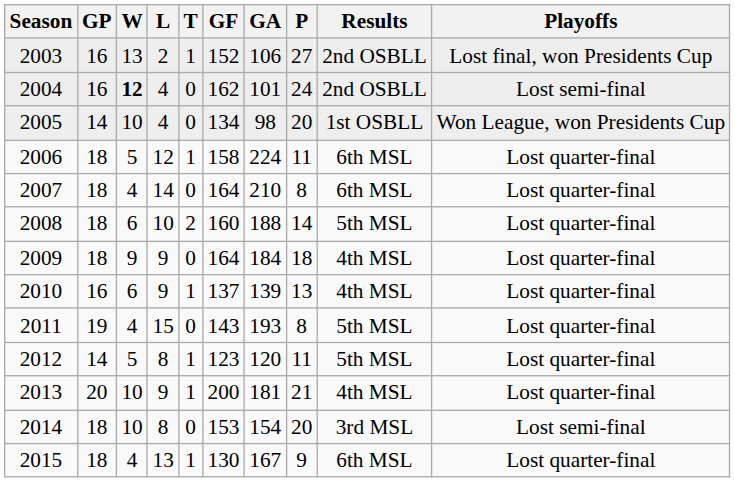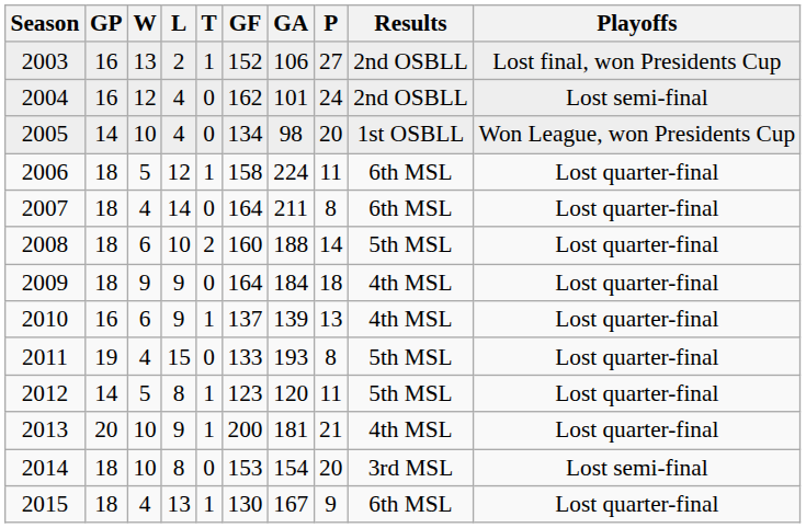2004 | W: bold -> normal
2007 | GA: 210 -> 211
2011 | GF: 143 -> 133
